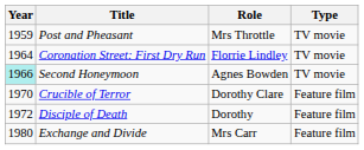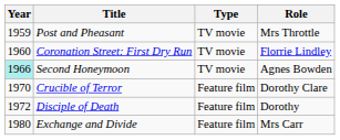columns swapped: Role <-> Type
Coronation Street: First Dry Run | Year: 1964 -> 1960
